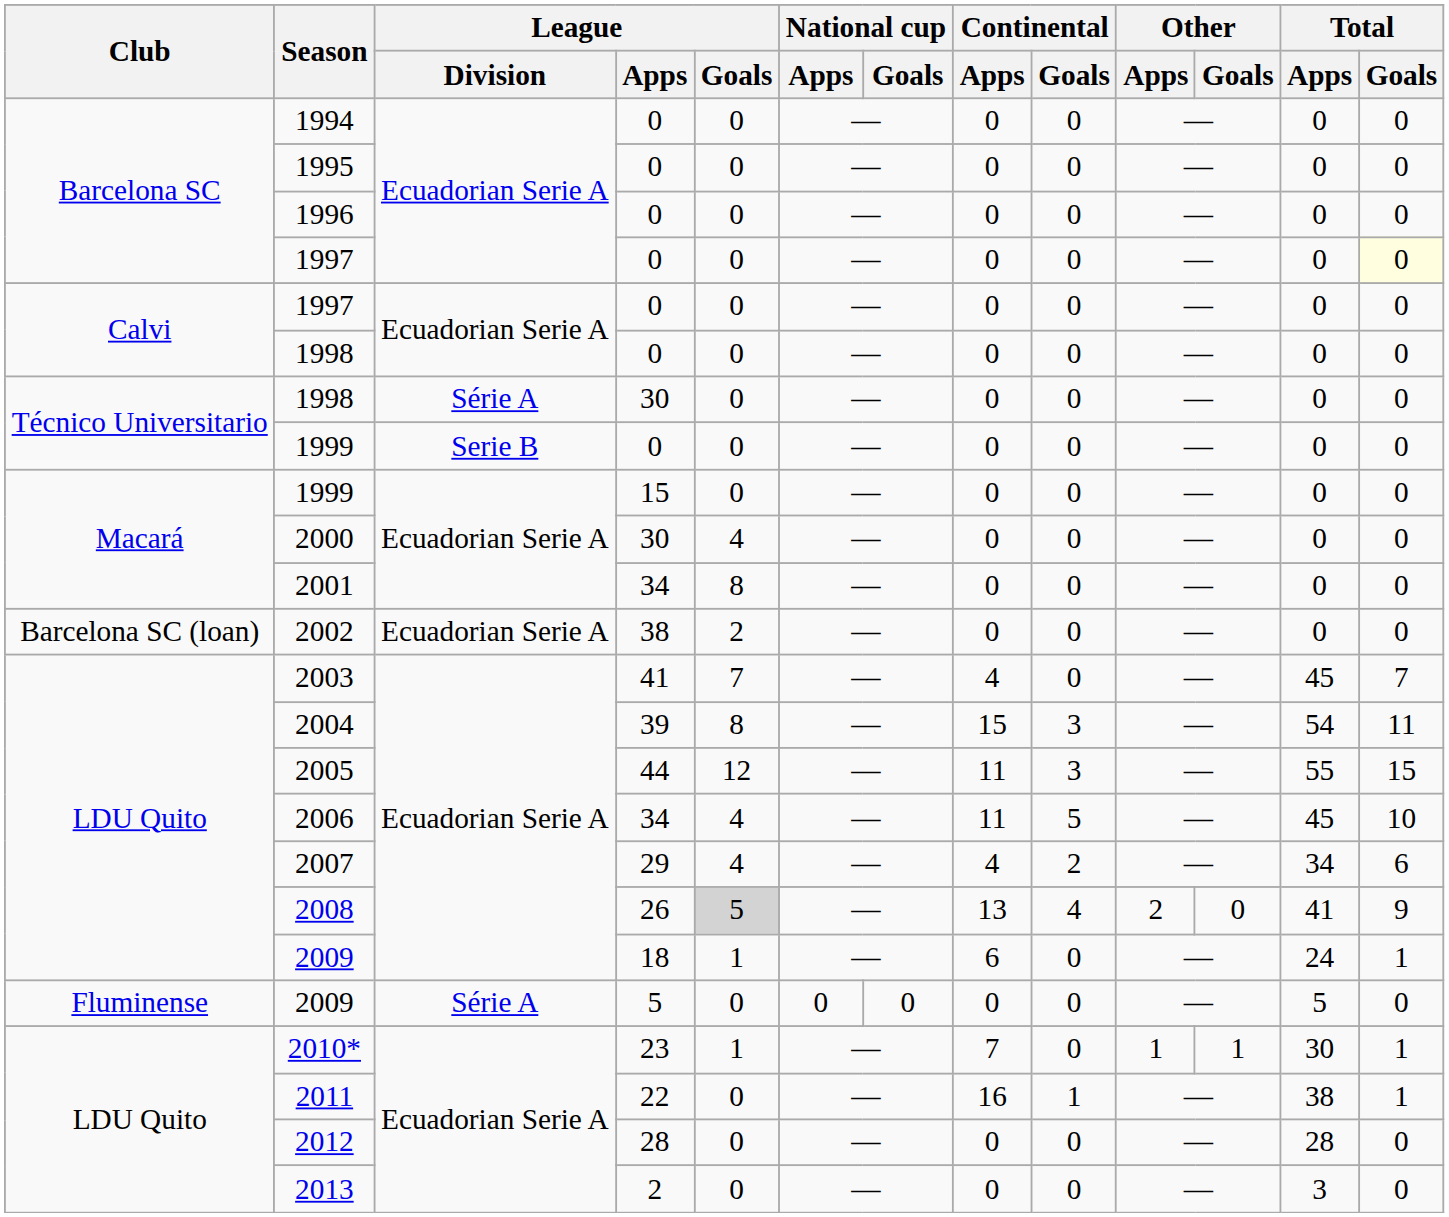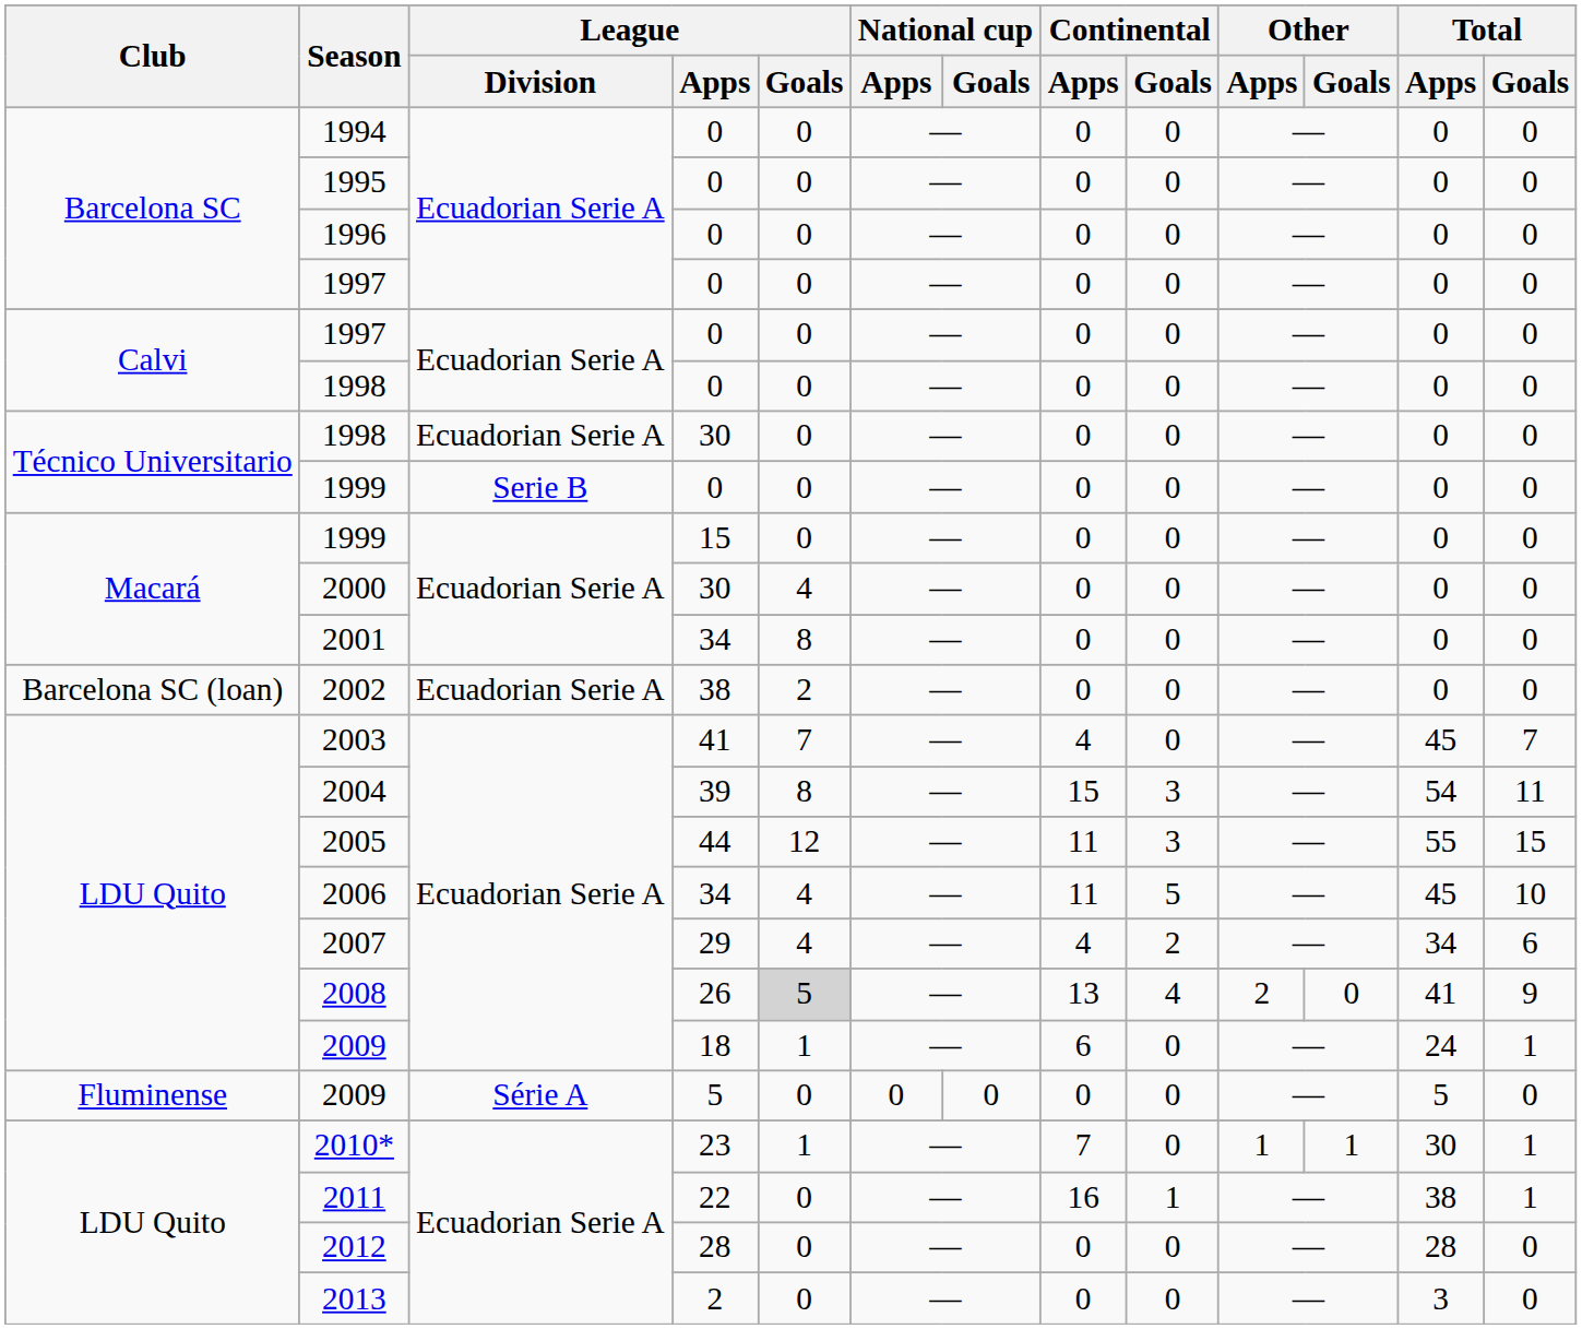Barcelona SC / 1997 | Total / Goals: lightyellow background -> no background
Técnico Universitario / 1998 | League / Division: Série A -> Ecuadorian Serie A
